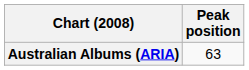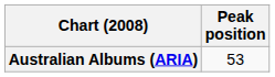Australian Albums (ARIA) | Peak position: 63 -> 53
